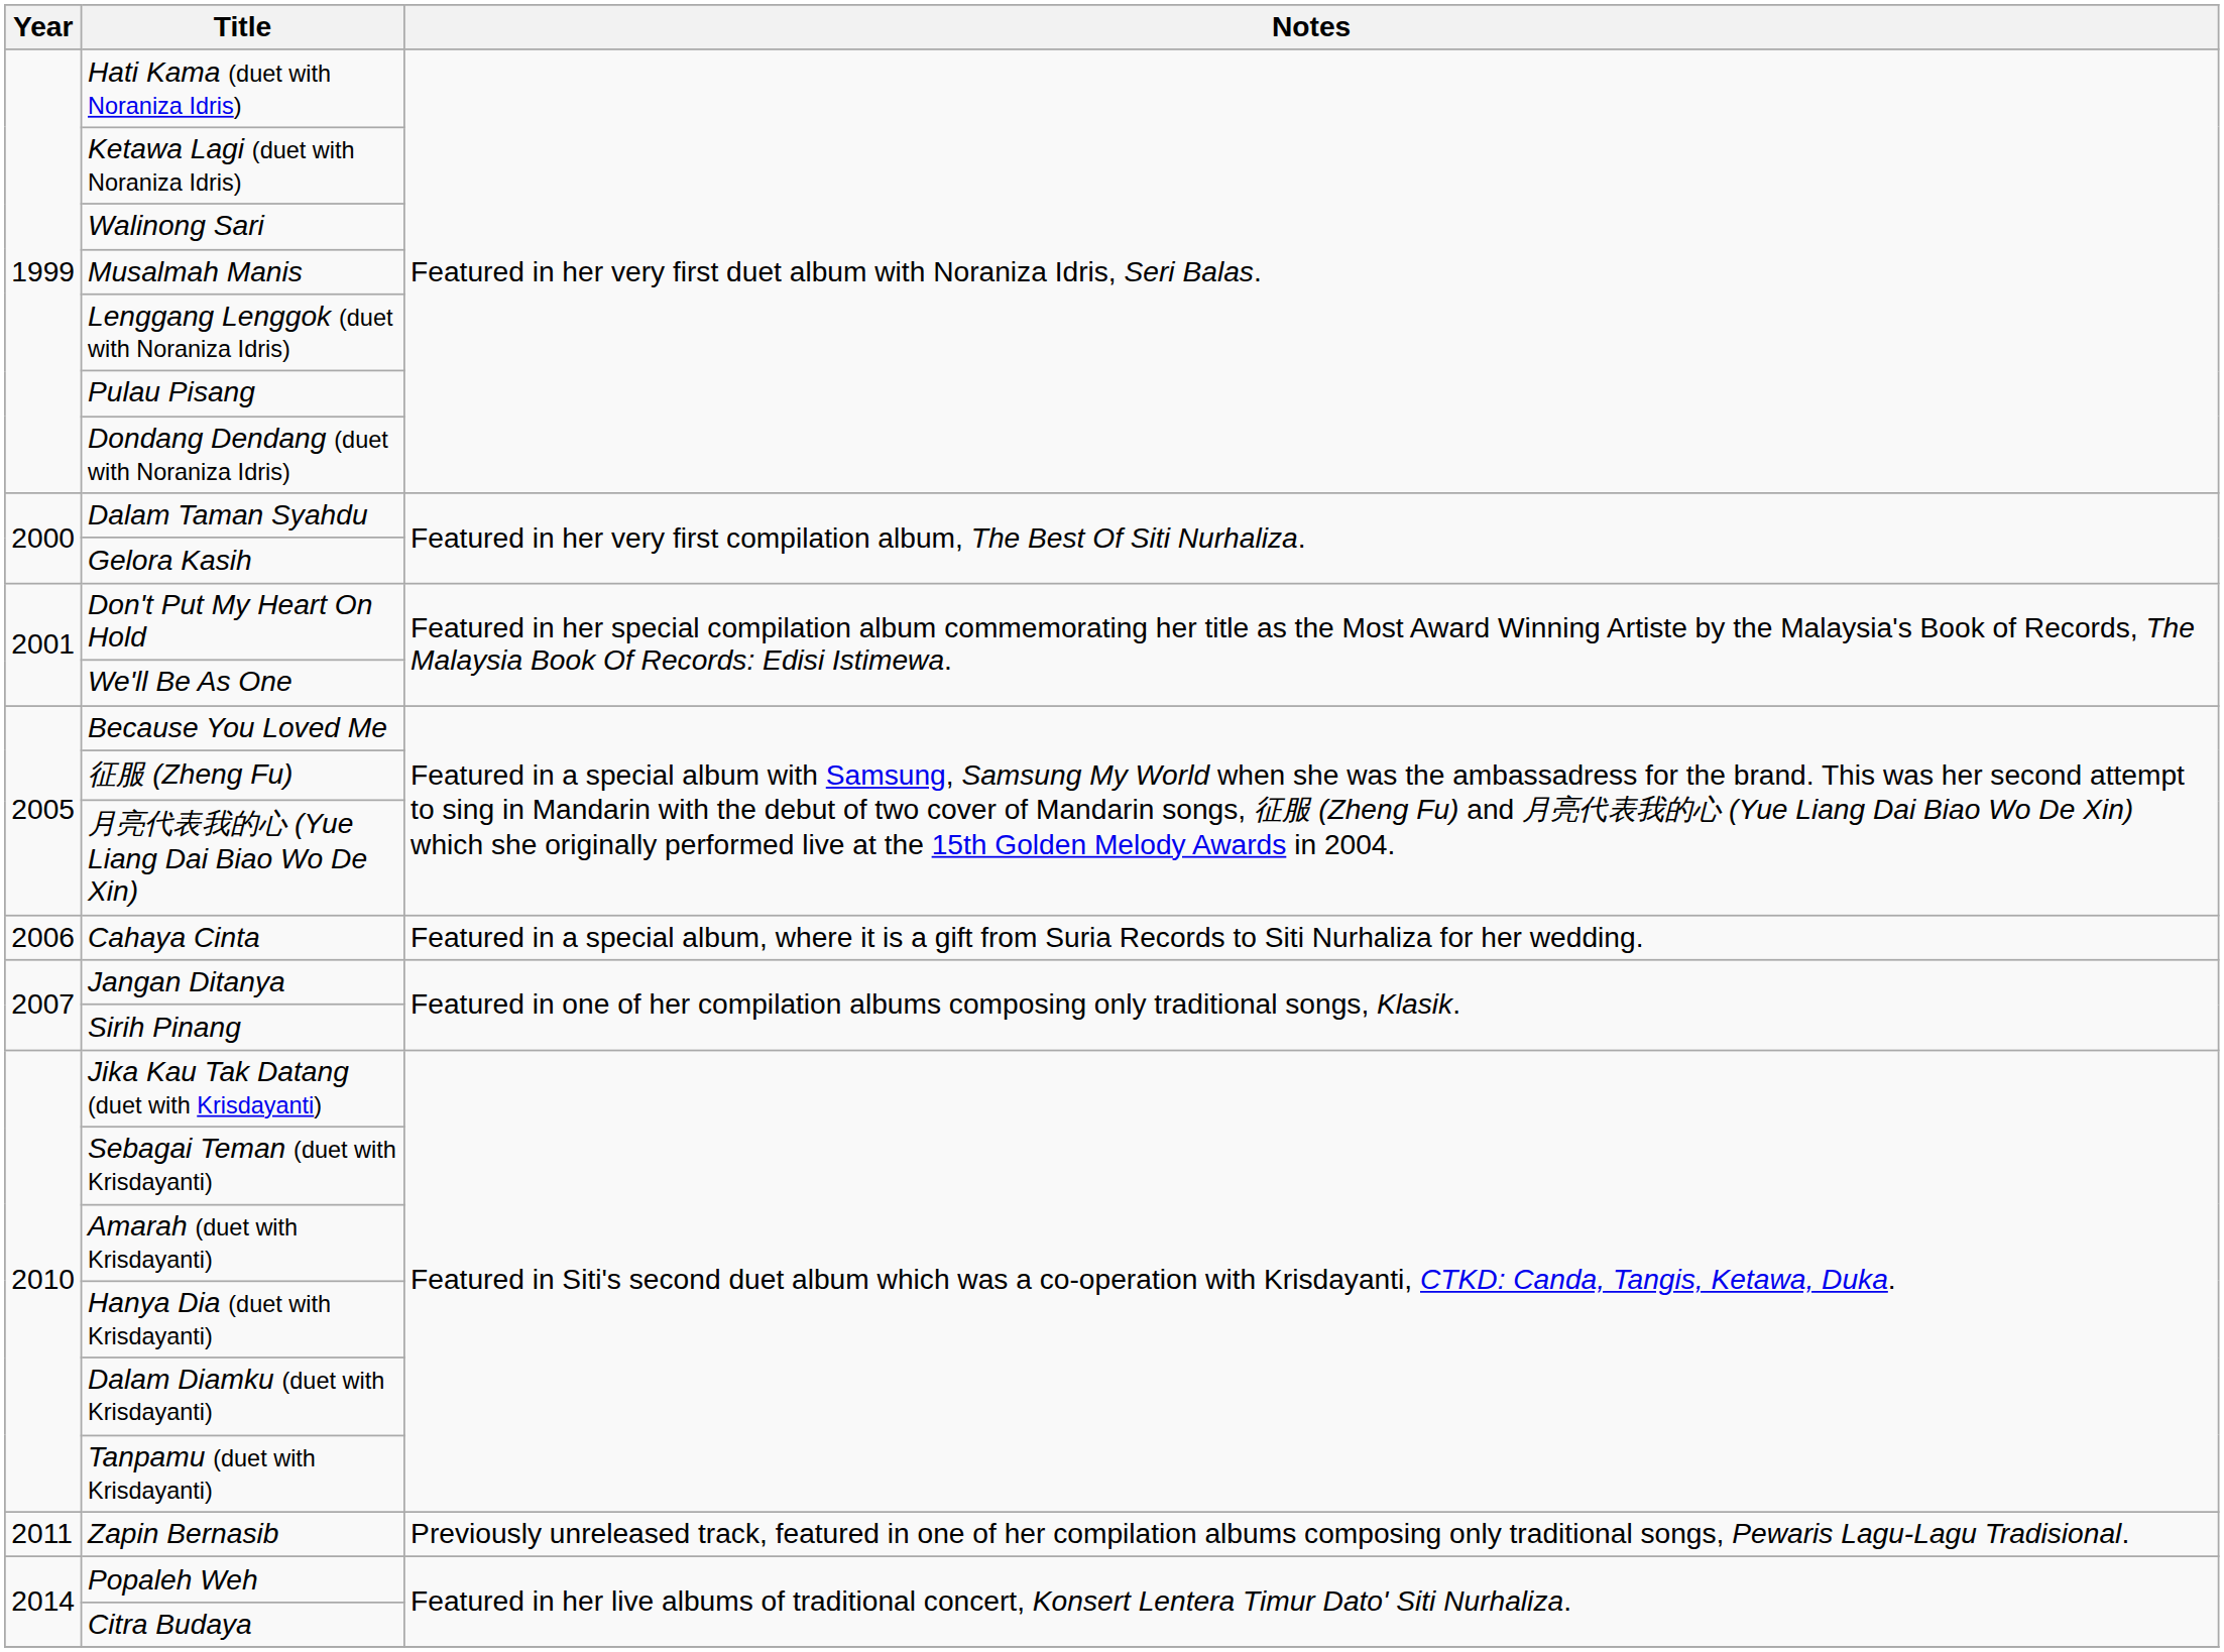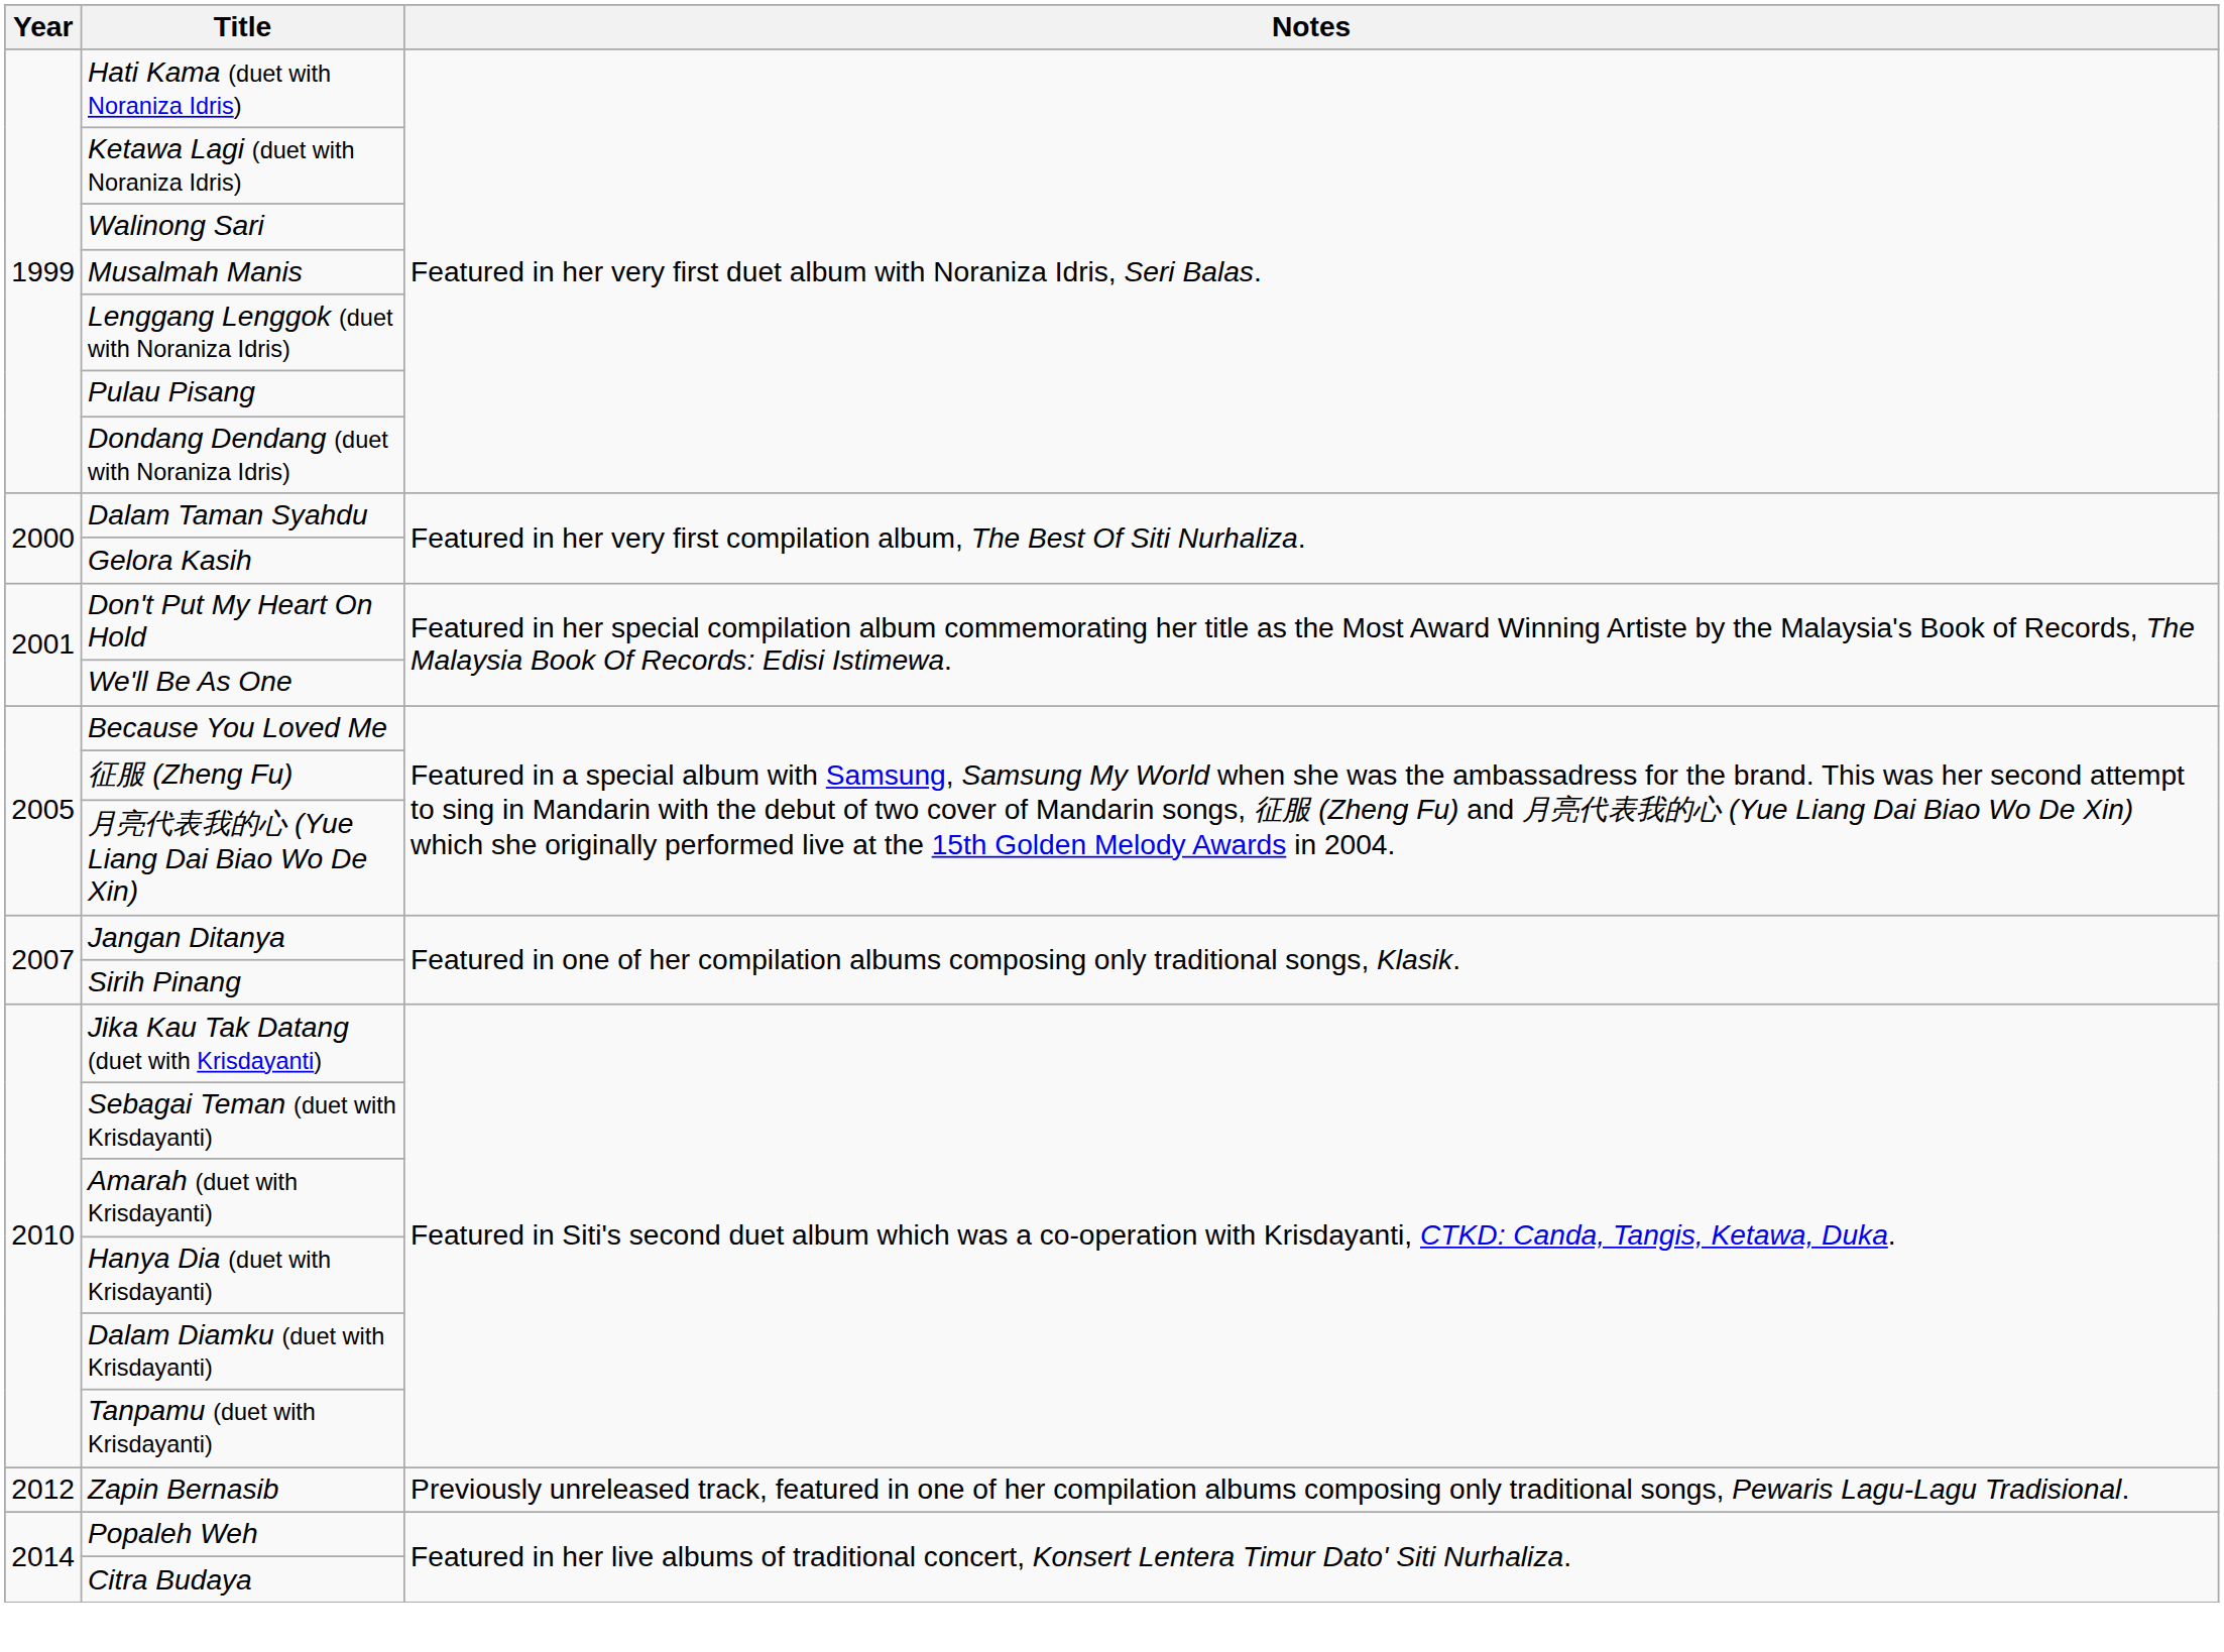- row: 2006 | Cahaya Cinta | Featured in a special album, where it is a gift from Suria Records to Siti Nurhaliza for her wedding.
Zapin Bernasib | Year: 2011 -> 2012
